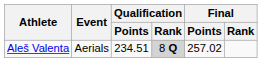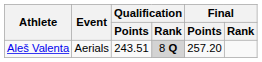Aleš Valenta | Qualification / Points: 234.51 -> 243.51
Aleš Valenta | Final / Points: 257.02 -> 257.20
